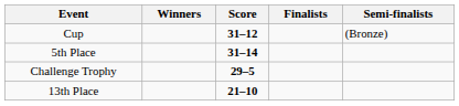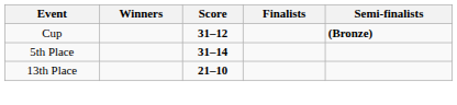Cup | Semi-finalists: normal -> bold
- row: Challenge Trophy | 29–5
